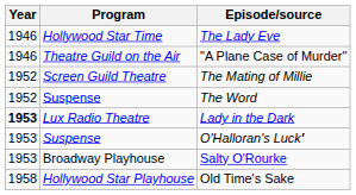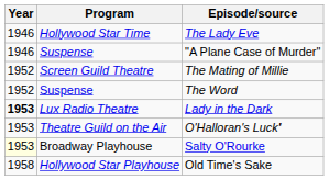"A Plane Case of Murder" | Program: Theatre Guild on the Air -> Suspense
O'Halloran's Luck' | Program: Suspense -> Theatre Guild on the Air
Salty O'Rourke | Year: no background -> lightyellow background
